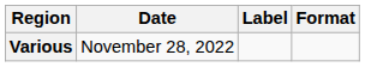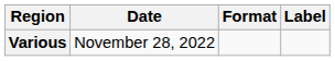columns swapped: Format <-> Label
